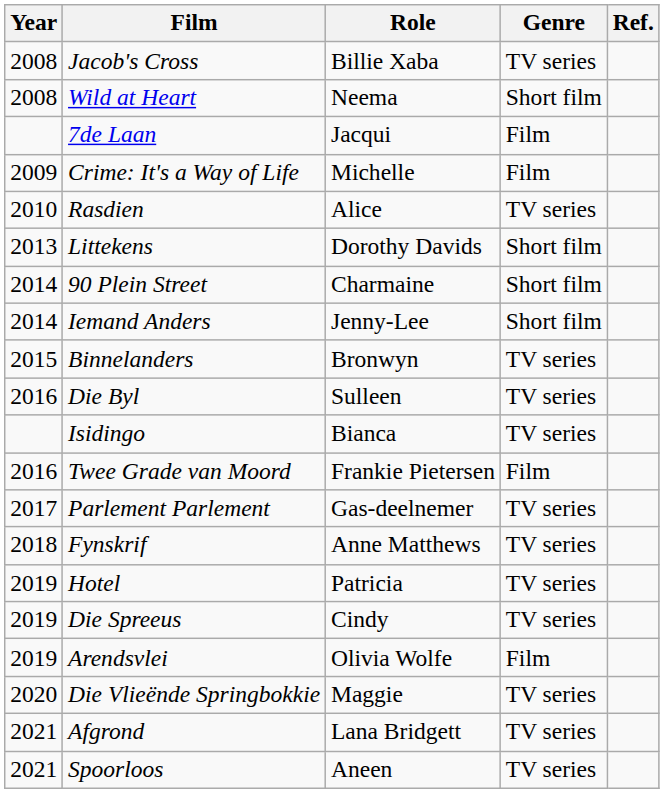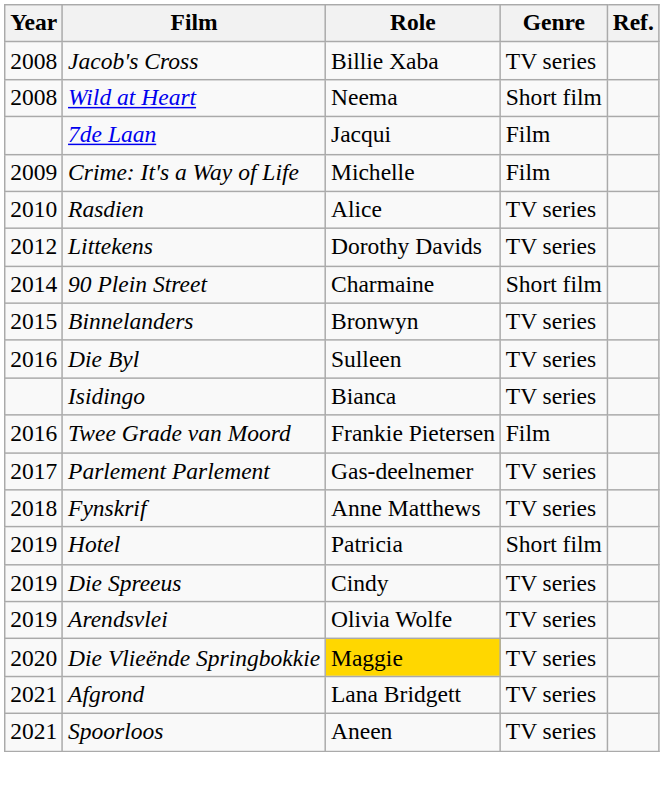Littekens | Year: 2013 -> 2012
Littekens | Genre: Short film -> TV series
- row: 2014 | Iemand Anders | Jenny-Lee | Short film
Hotel | Genre: TV series -> Short film
Arendsvlei | Genre: Film -> TV series
Die Vlieënde Springbokkie | Role: no background -> gold background
